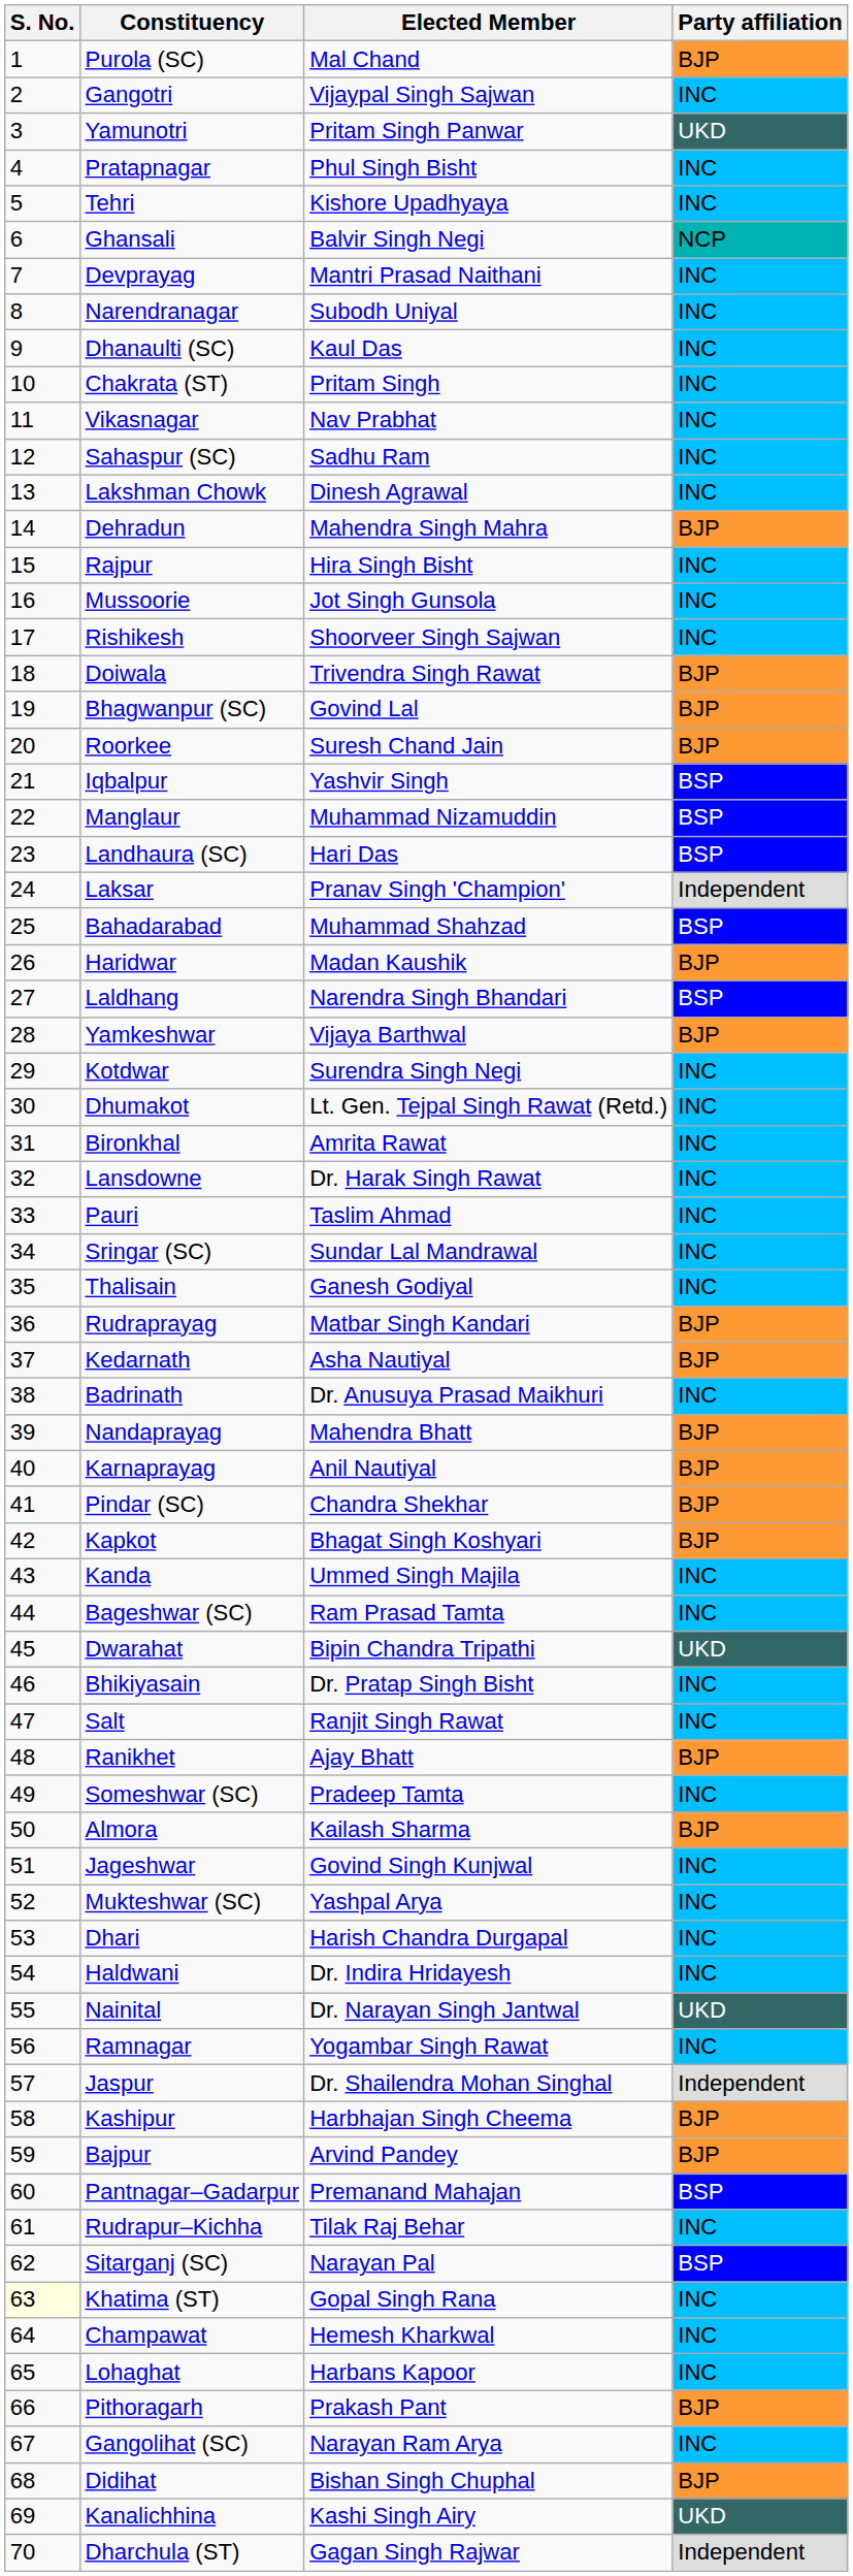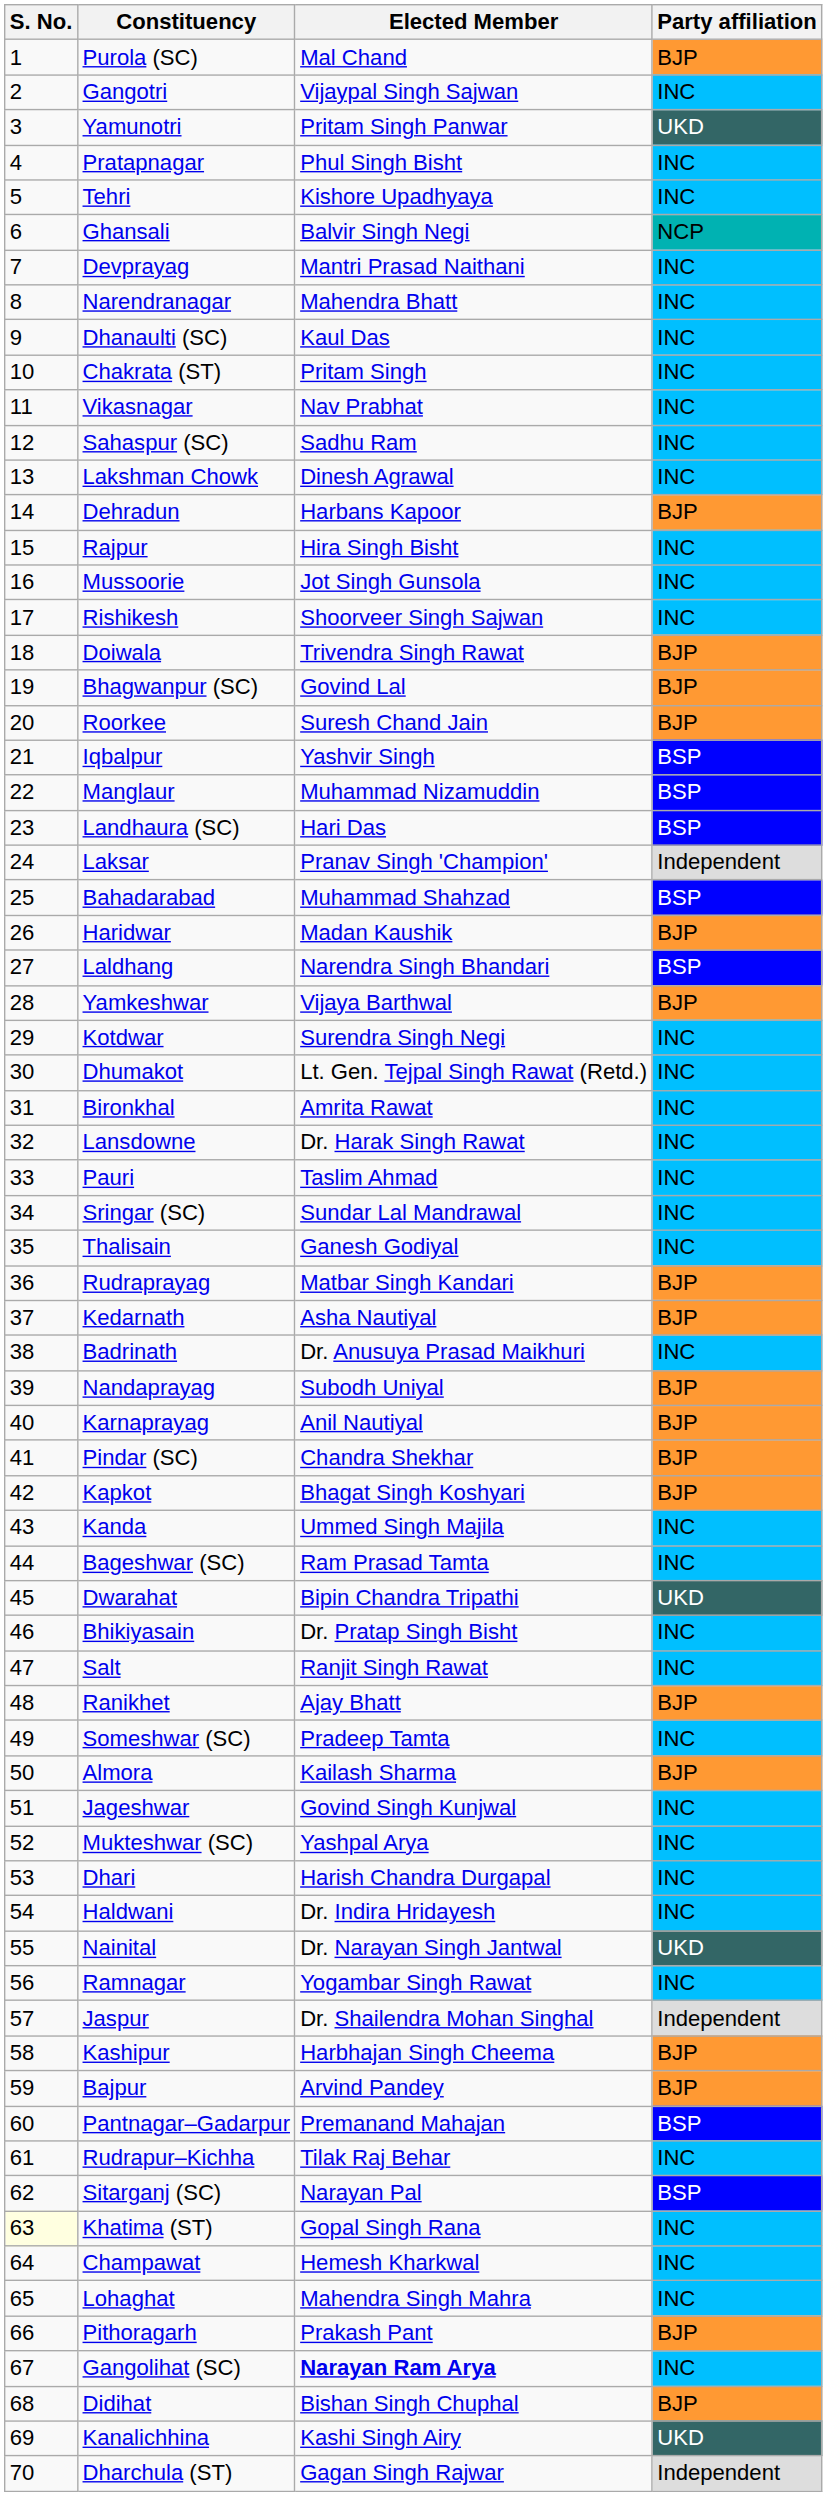Narendranagar | Elected Member: Subodh Uniyal -> Mahendra Bhatt
Dehradun | Elected Member: Mahendra Singh Mahra -> Harbans Kapoor
Nandaprayag | Elected Member: Mahendra Bhatt -> Subodh Uniyal
Lohaghat | Elected Member: Harbans Kapoor -> Mahendra Singh Mahra
Gangolihat (SC) | Elected Member: normal -> bold
